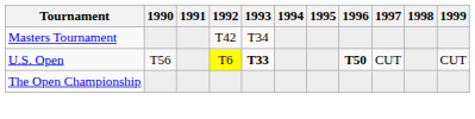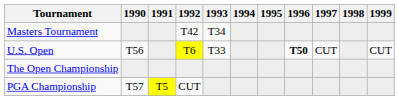U.S. Open | 1993: bold -> normal
+ row: PGA Championship | T57 | T5 | CUT
